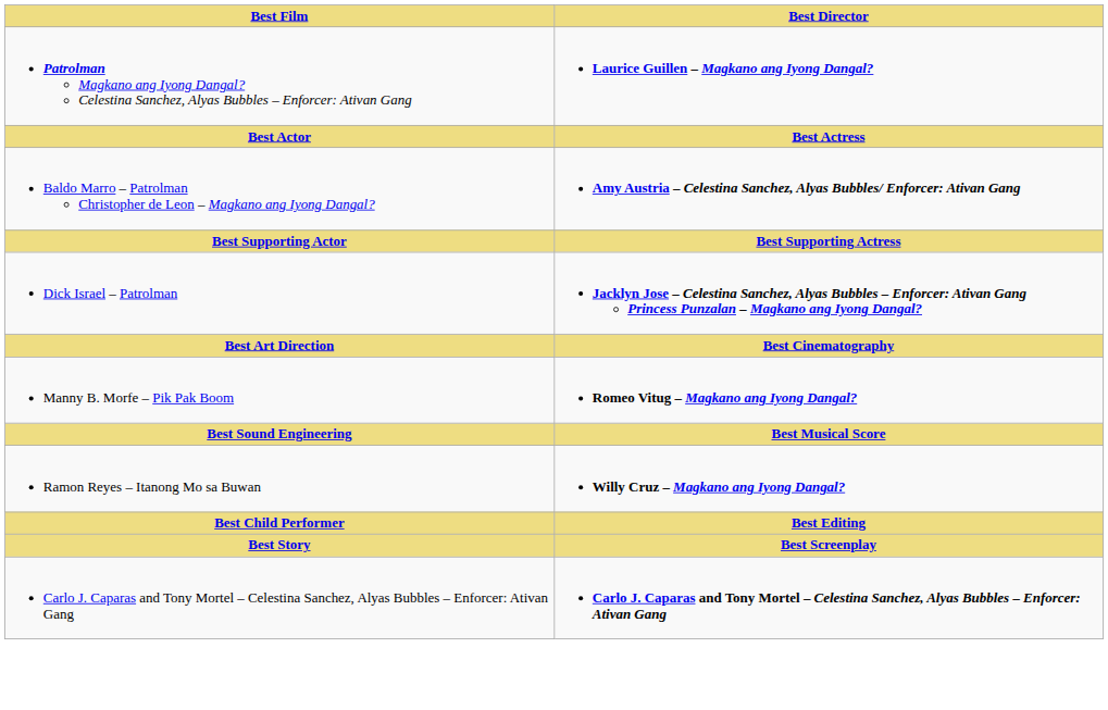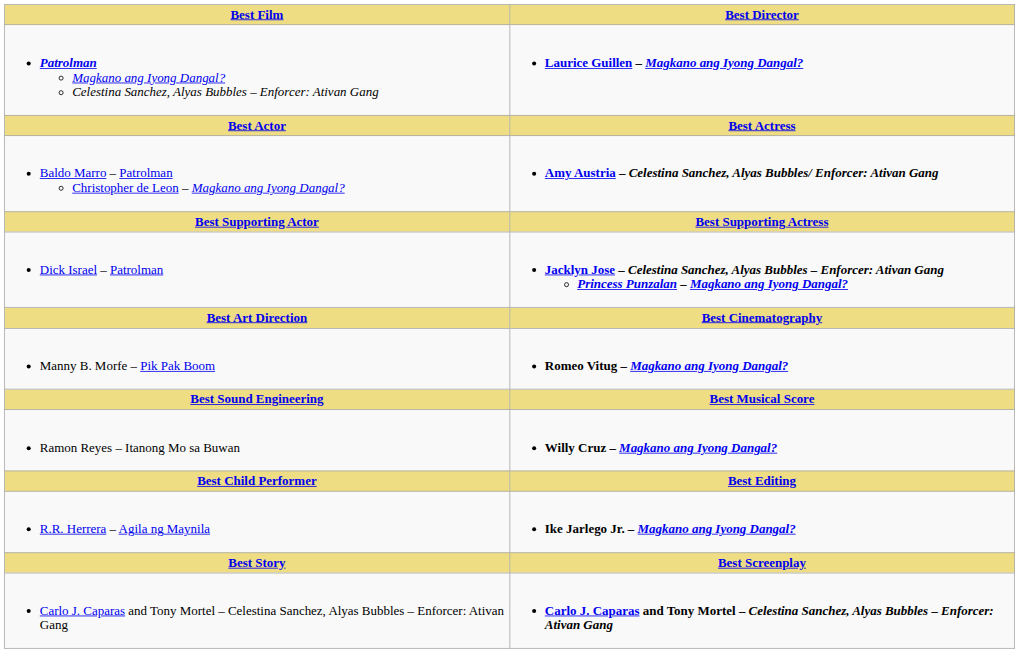+ row: R.R. Herrera – Agila ng Maynila | Ike Jarlego Jr. – Magkano ang Iyong Dangal?
